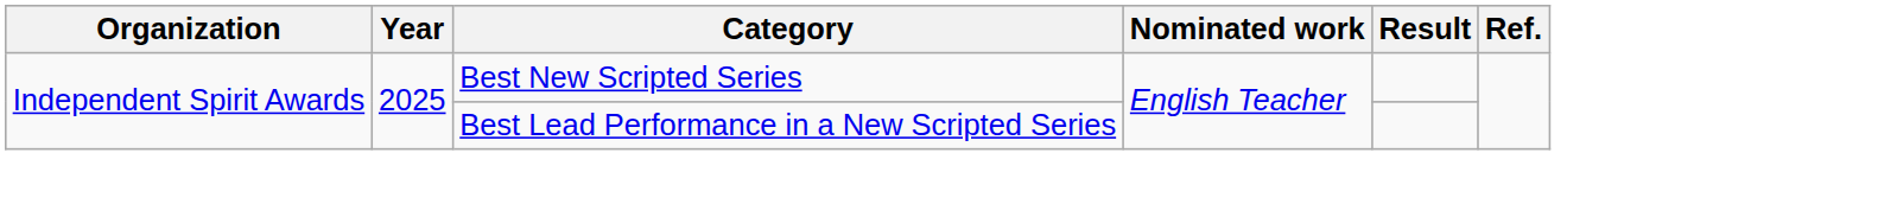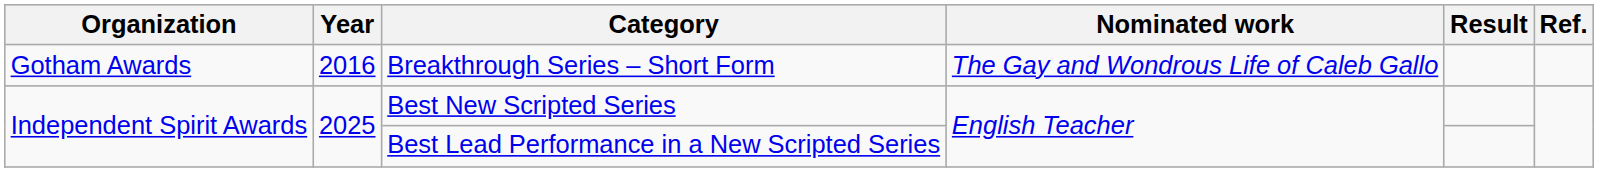+ row: Gotham Awards | 2016 | Breakthrough Series – Short Form | The Gay and Wondrous Life of Caleb Gallo
